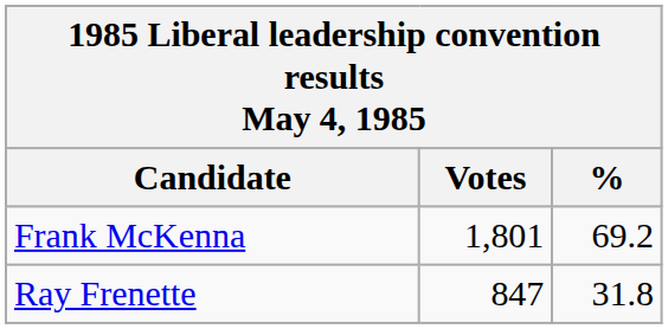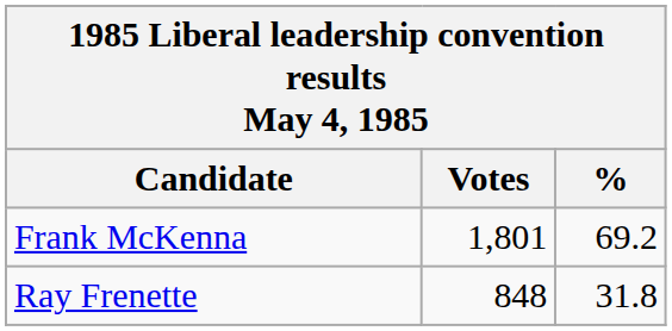Ray Frenette | Votes: 847 -> 848
